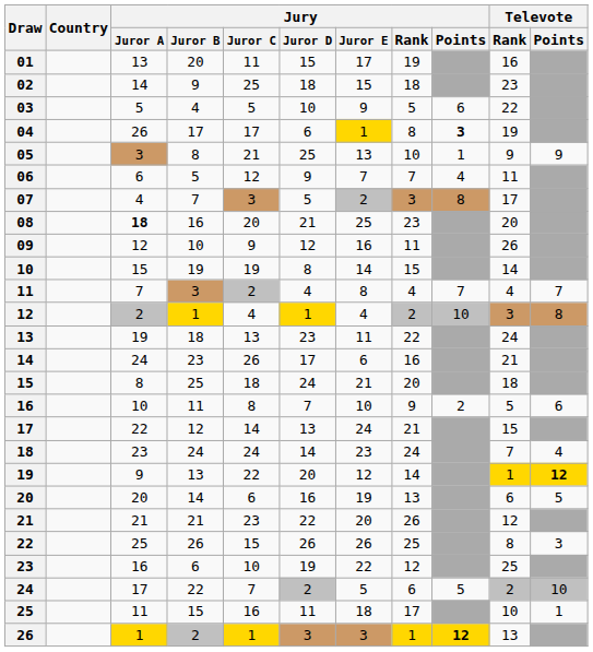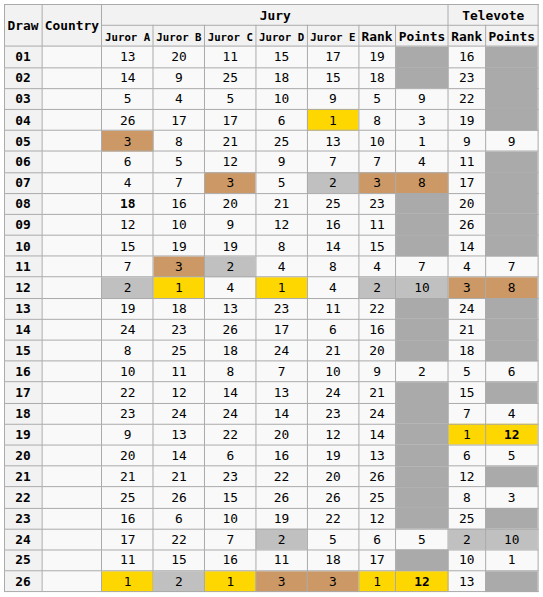03 | Jury / Points: 6 -> 9
04 | Jury / Points: bold -> normal
